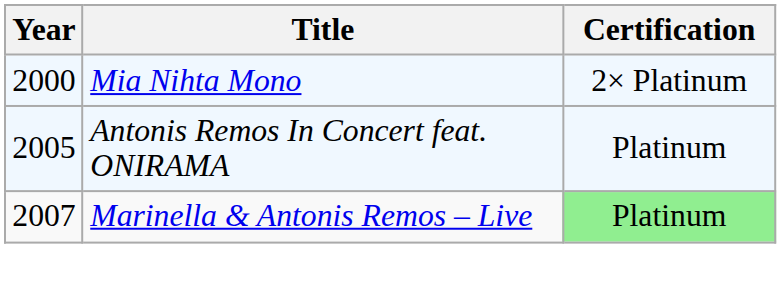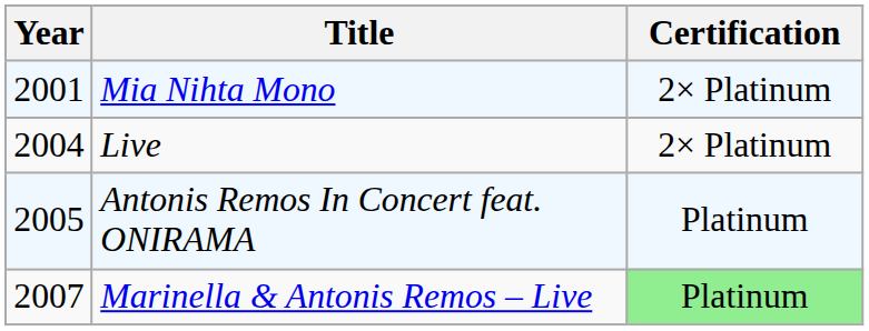Mia Nihta Mono | Year: 2000 -> 2001
+ row: 2004 | Live | 2× Platinum
